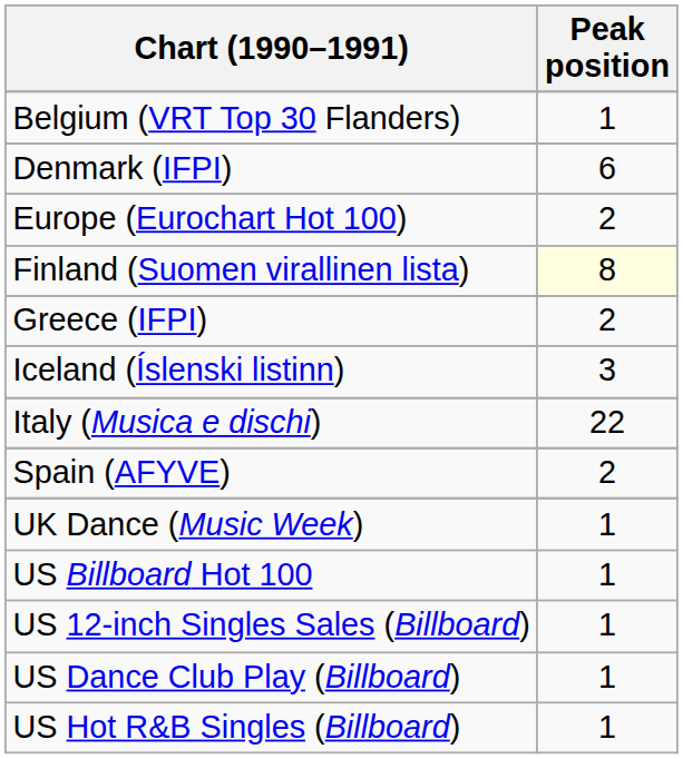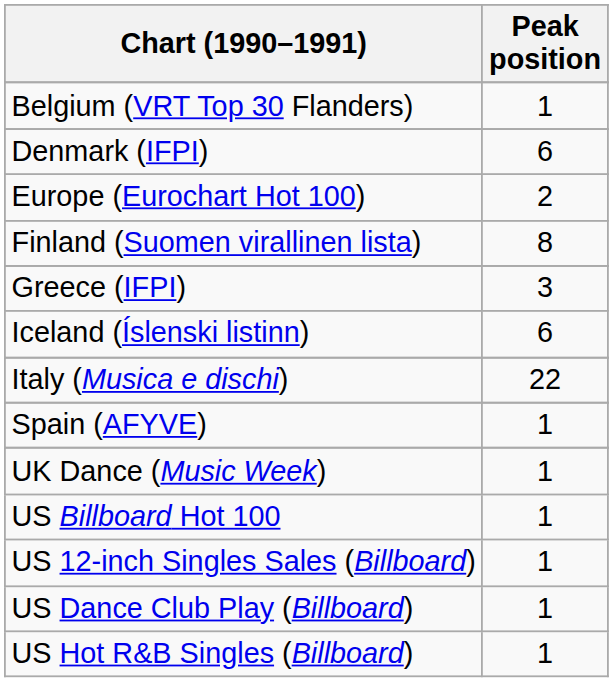Finland (Suomen virallinen lista) | Peak position: lightyellow background -> no background
Greece (IFPI) | Peak position: 2 -> 3
Iceland (Íslenski listinn) | Peak position: 3 -> 6
Spain (AFYVE) | Peak position: 2 -> 1
